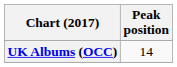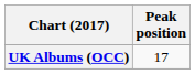UK Albums (OCC) | Peak position: 14 -> 17
